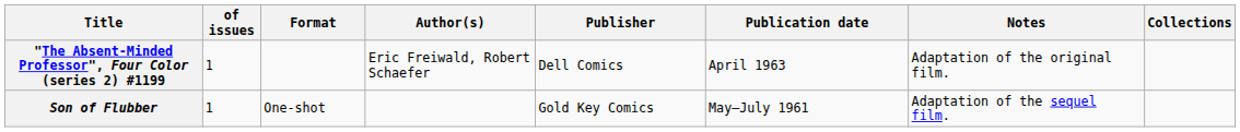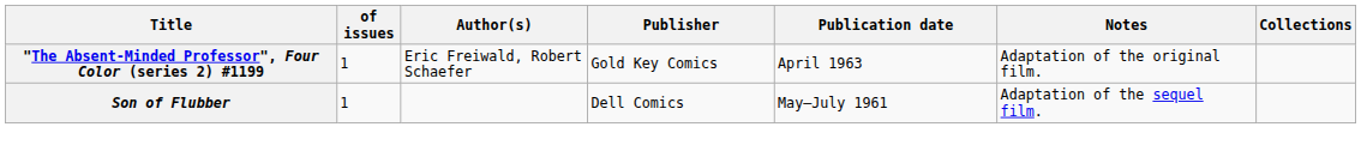- column: Format | One-shot
"The Absent-Minded Professor", Four Color (series 2) #1199 | Publisher: Dell Comics -> Gold Key Comics
Son of Flubber | Publisher: Gold Key Comics -> Dell Comics
